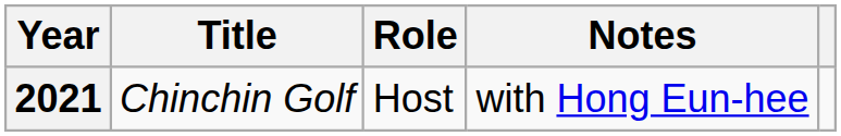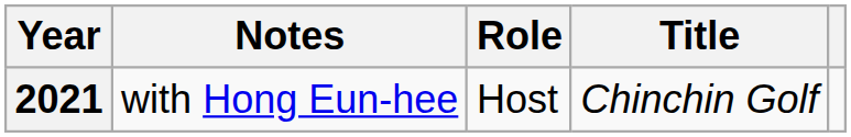columns swapped: Title <-> Notes
